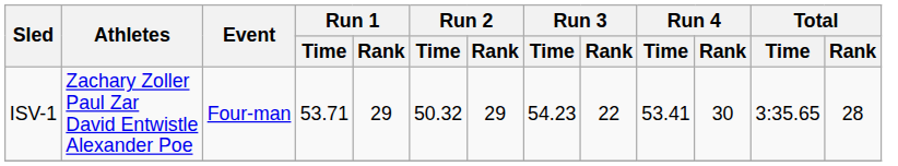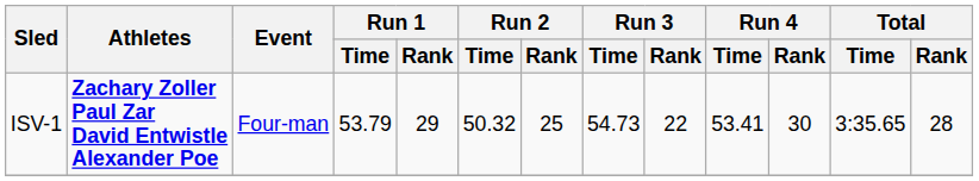ISV-1 | Athletes: normal -> bold
ISV-1 | Run 1 / Time: 53.71 -> 53.79
ISV-1 | Run 2 / Rank: 29 -> 25
ISV-1 | Run 3 / Time: 54.23 -> 54.73
